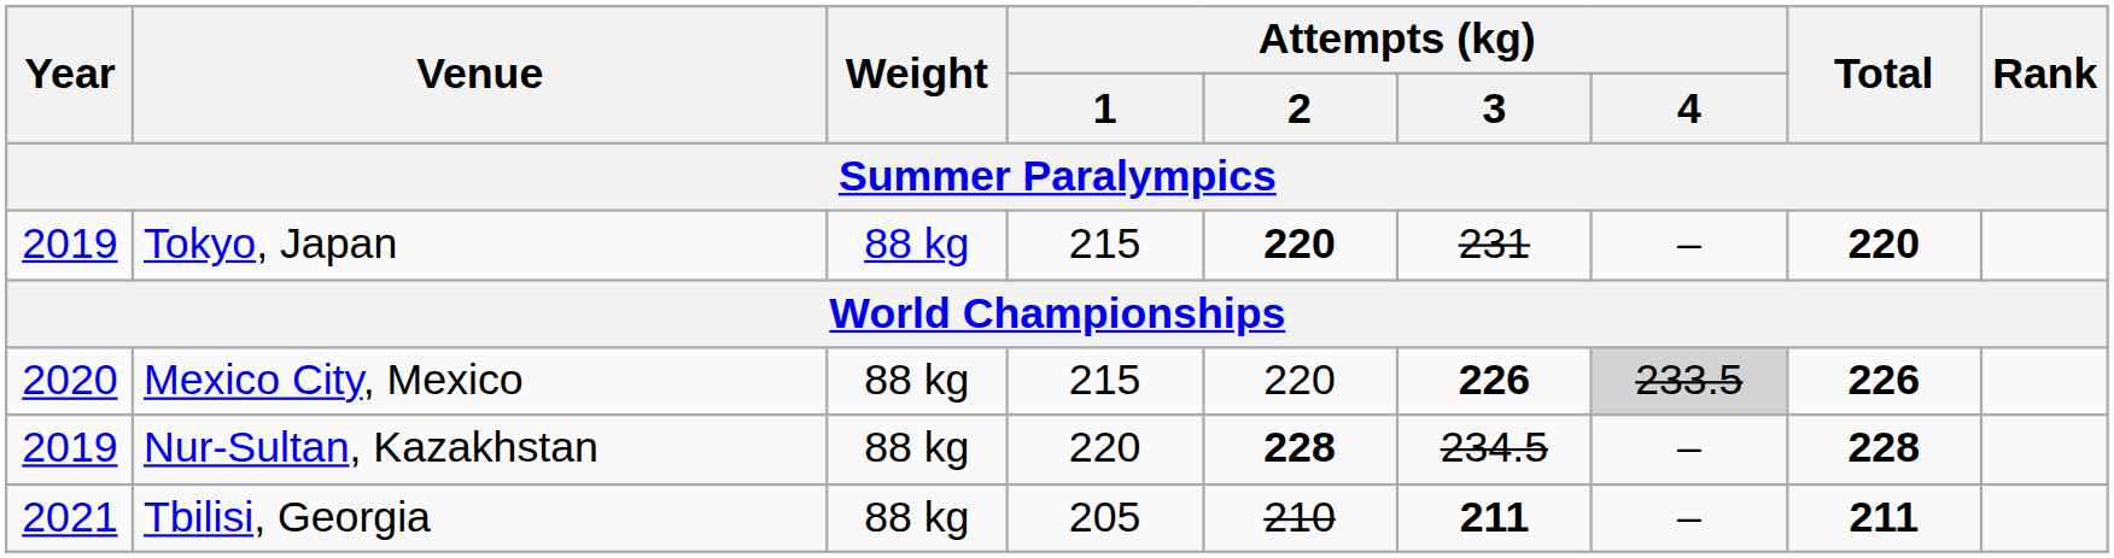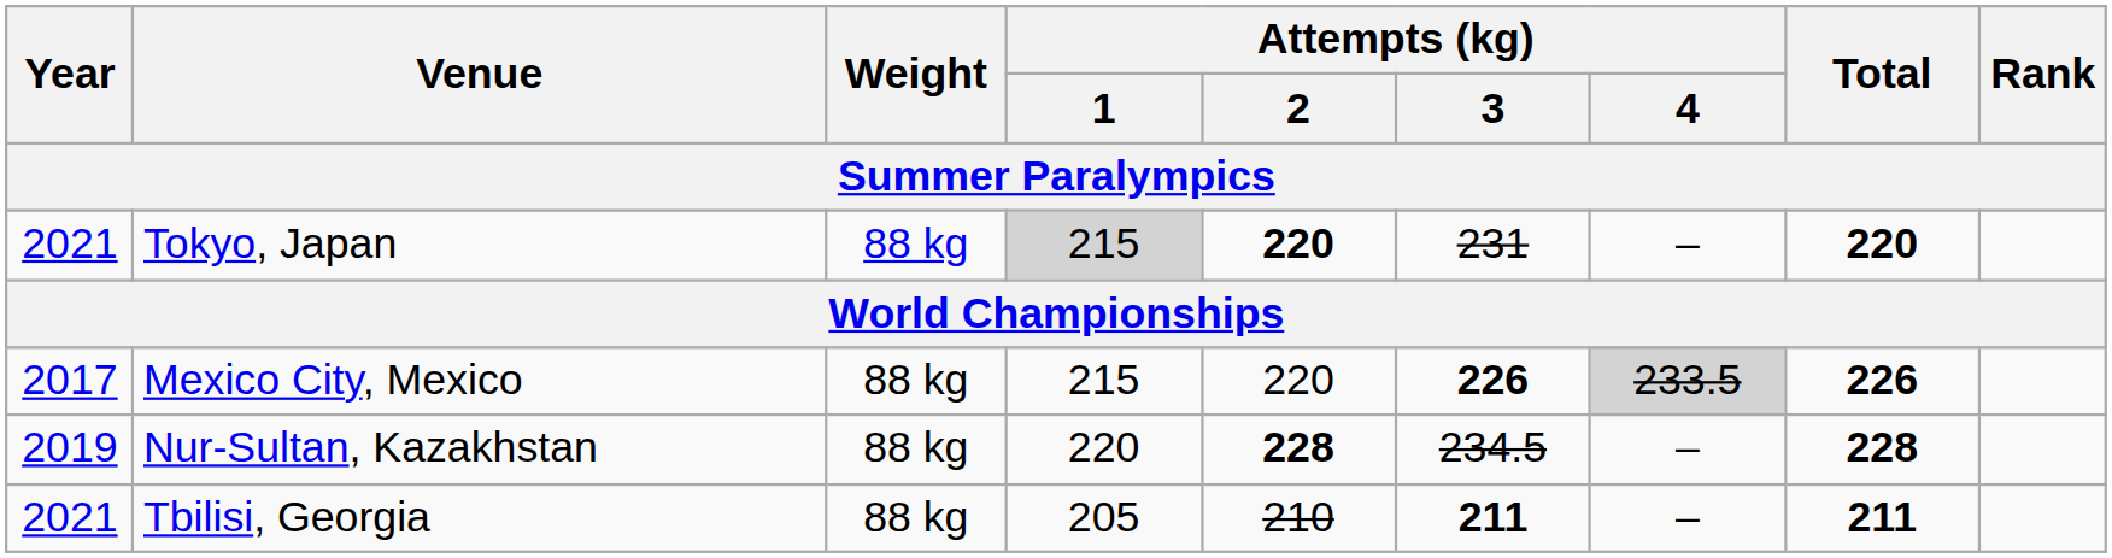Tokyo, Japan | Year: 2019 -> 2021
Tokyo, Japan | Attempts (kg) / 1: no background -> lightgrey background
Mexico City, Mexico | Year: 2020 -> 2017
